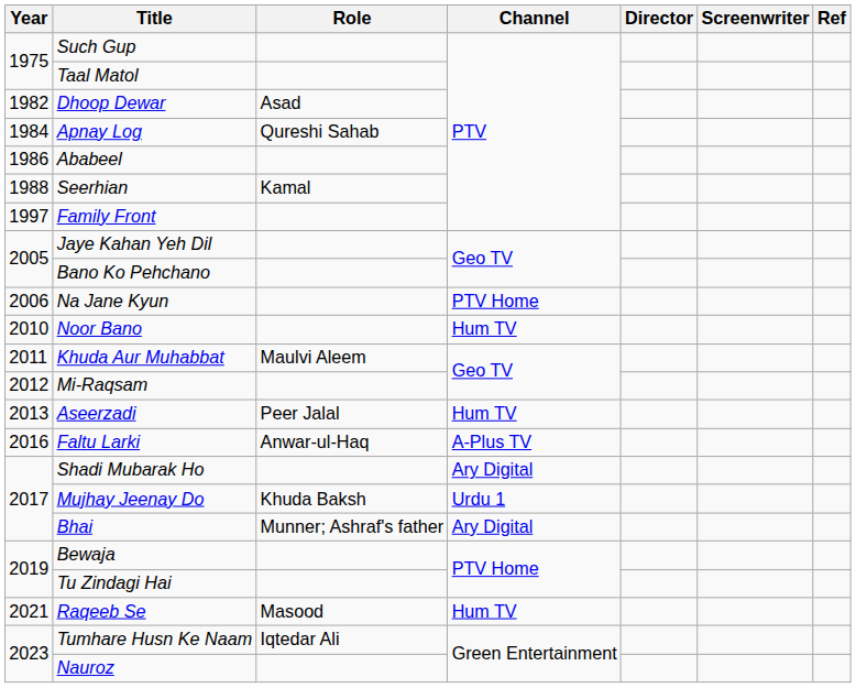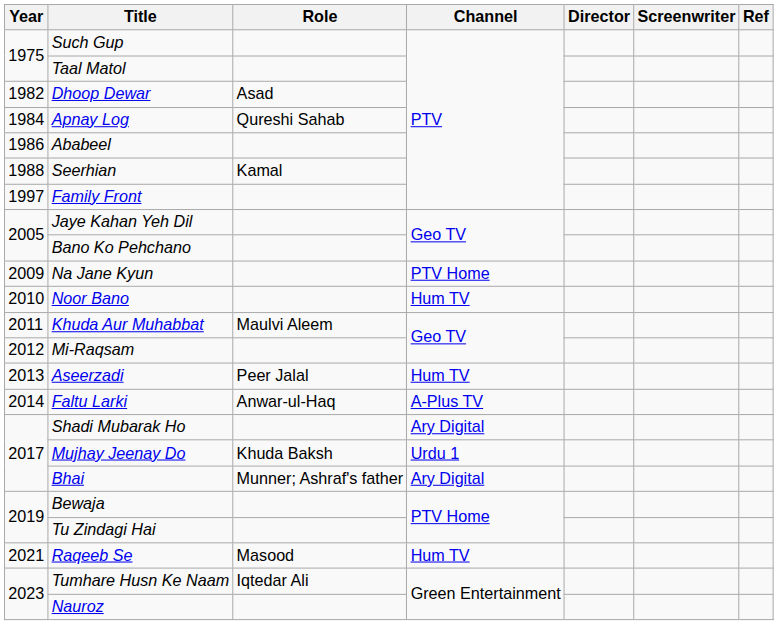Na Jane Kyun | Year: 2006 -> 2009
Faltu Larki | Year: 2016 -> 2014
